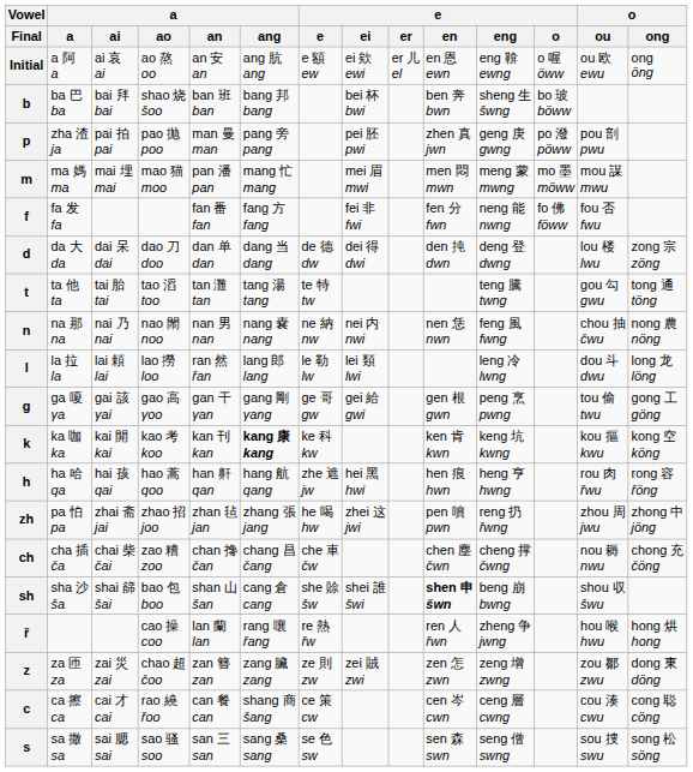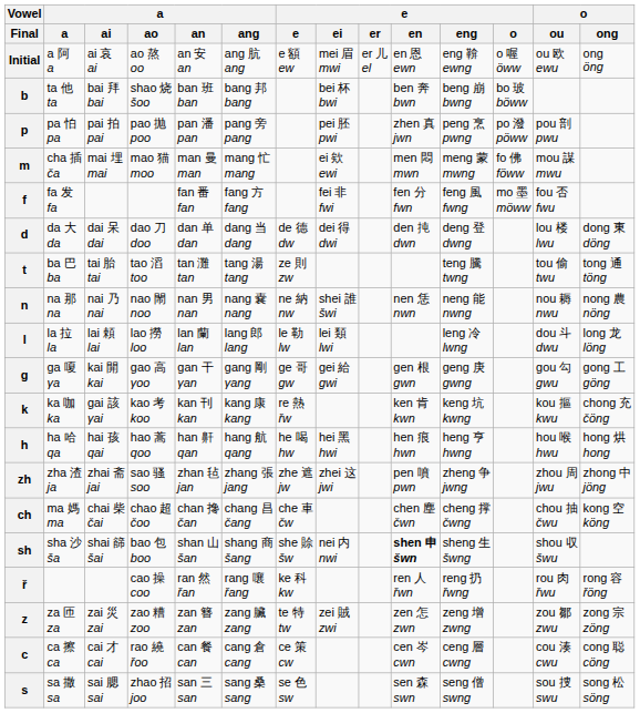Initial | e / ei: ei 欸 ewi -> mei 眉 mwi
b | a: ba 巴 ba -> ta 他 ta
b | e / eng: sheng 生 šwng -> beng 崩 bwng
p | a: zha 渣 ja -> pa 怕 pa
p | a / an: man 曼 man -> pan 潘 pan
p | e / eng: geng 庚 gwng -> peng 烹 pwng
m | a: ma 媽 ma -> cha 插 ča
m | a / an: pan 潘 pan -> man 曼 man
m | e / ei: mei 眉 mwi -> ei 欸 ewi
m | e / o: mo 墨 möww -> fo 佛 föww
f | e / eng: neng 能 nwng -> feng 風 fwng
f | e / o: fo 佛 föww -> mo 墨 möww
d | o / ong: zong 宗 zöng -> dong 東 döng
t | a: ta 他 ta -> ba 巴 ba
t | e: te 特 tw -> ze 則 zw
t | o / ou: gou 勾 gwu -> tou 偷 twu
n | e / ei: nei 内 nwi -> shei 誰 šwi
n | e / eng: feng 風 fwng -> neng 能 nwng
n | o / ou: chou 抽 čwu -> nou 耨 nwu
l | a / an: ran 然 řan -> lan 蘭 lan
g | a / ai: gai 該 γai -> kai 開 kai
g | e / eng: peng 烹 pwng -> geng 庚 gwng
g | o / ou: tou 偷 twu -> gou 勾 gwu
k | a / ai: kai 開 kai -> gai 該 γai
k | a / ang: bold -> normal
k | e: ke 科 kw -> re 熱 řw
k | o / ong: kong 空 köng -> chong 充 čöng
h | e: zhe 遮 jw -> he 喝 hw
h | o / ou: rou 肉 řwu -> hou 喉 hwu
h | o / ong: rong 容 řöng -> hong 烘 hong
zh | a: pa 怕 pa -> zha 渣 ja
zh | a / ao: zhao 招 joo -> sao 骚 soo
zh | e: he 喝 hw -> zhe 遮 jw
zh | e / eng: reng 扔 řwng -> zheng 争 jwng
ch | a: cha 插 ča -> ma 媽 ma
ch | a / ao: zao 糟 zoo -> chao 超 čoo
ch | o / ou: nou 耨 nwu -> chou 抽 čwu
ch | o / ong: chong 充 čöng -> kong 空 köng
sh | a / ang: cang 倉 cang -> shang 商 šang
sh | e / ei: shei 誰 šwi -> nei 内 nwi
sh | e / eng: beng 崩 bwng -> sheng 生 šwng
ř | a / an: lan 蘭 lan -> ran 然 řan
ř | e: re 熱 řw -> ke 科 kw
ř | e / eng: zheng 争 jwng -> reng 扔 řwng
ř | o / ou: hou 喉 hwu -> rou 肉 řwu
ř | o / ong: hong 烘 hong -> rong 容 řöng
z | a / ao: chao 超 čoo -> zao 糟 zoo
z | e: ze 則 zw -> te 特 tw
z | o / ong: dong 東 döng -> zong 宗 zöng
c | a / ang: shang 商 šang -> cang 倉 cang
s | a / ao: sao 骚 soo -> zhao 招 joo
